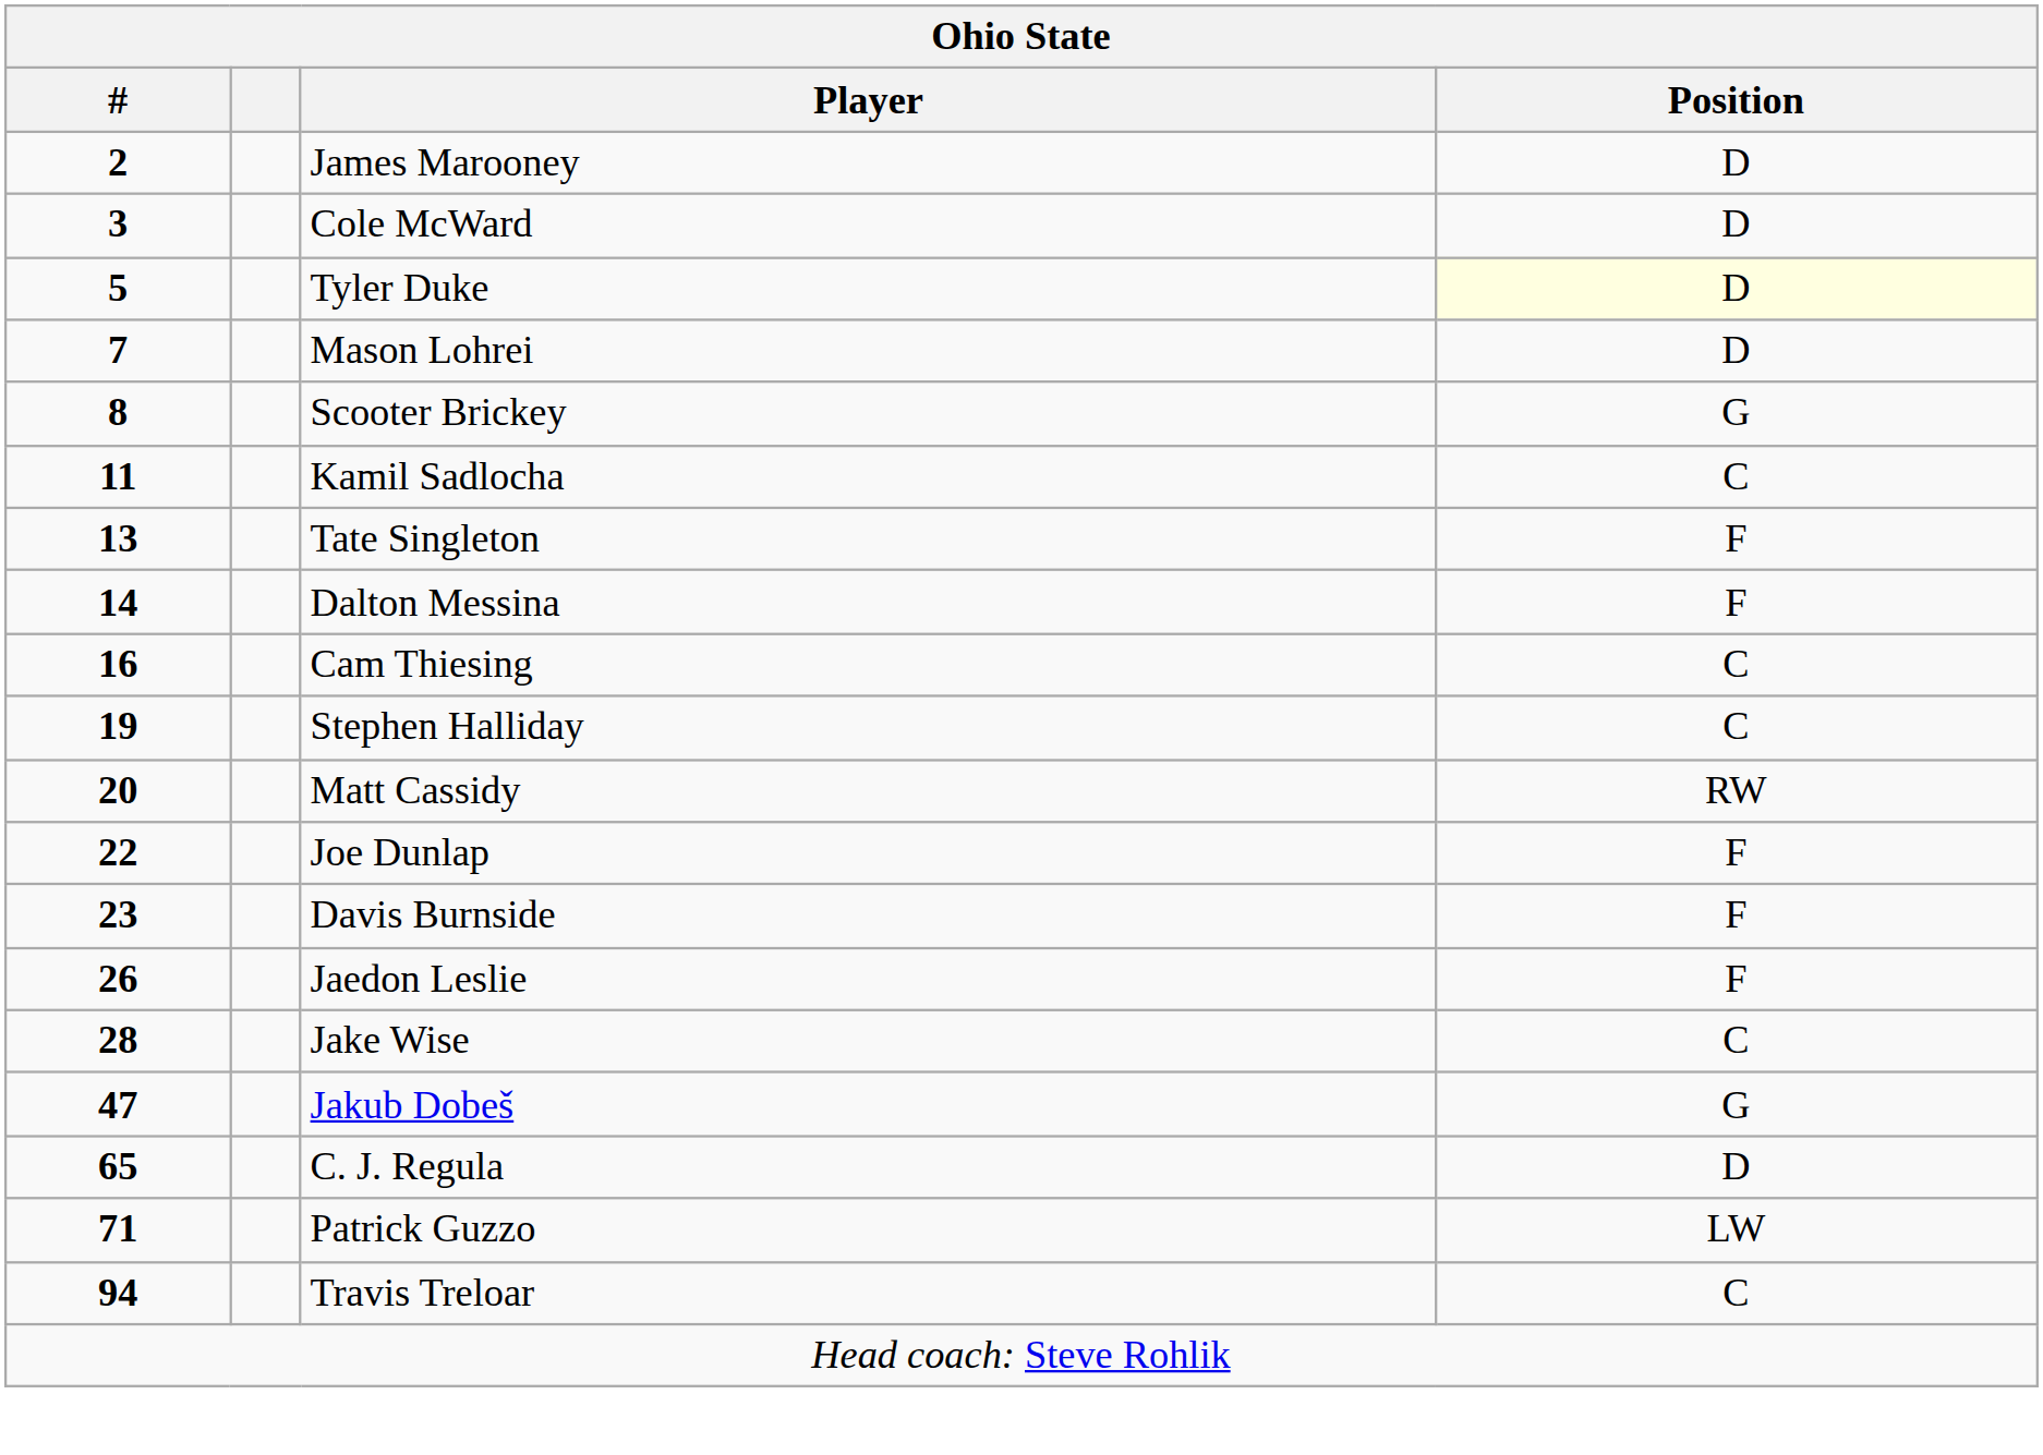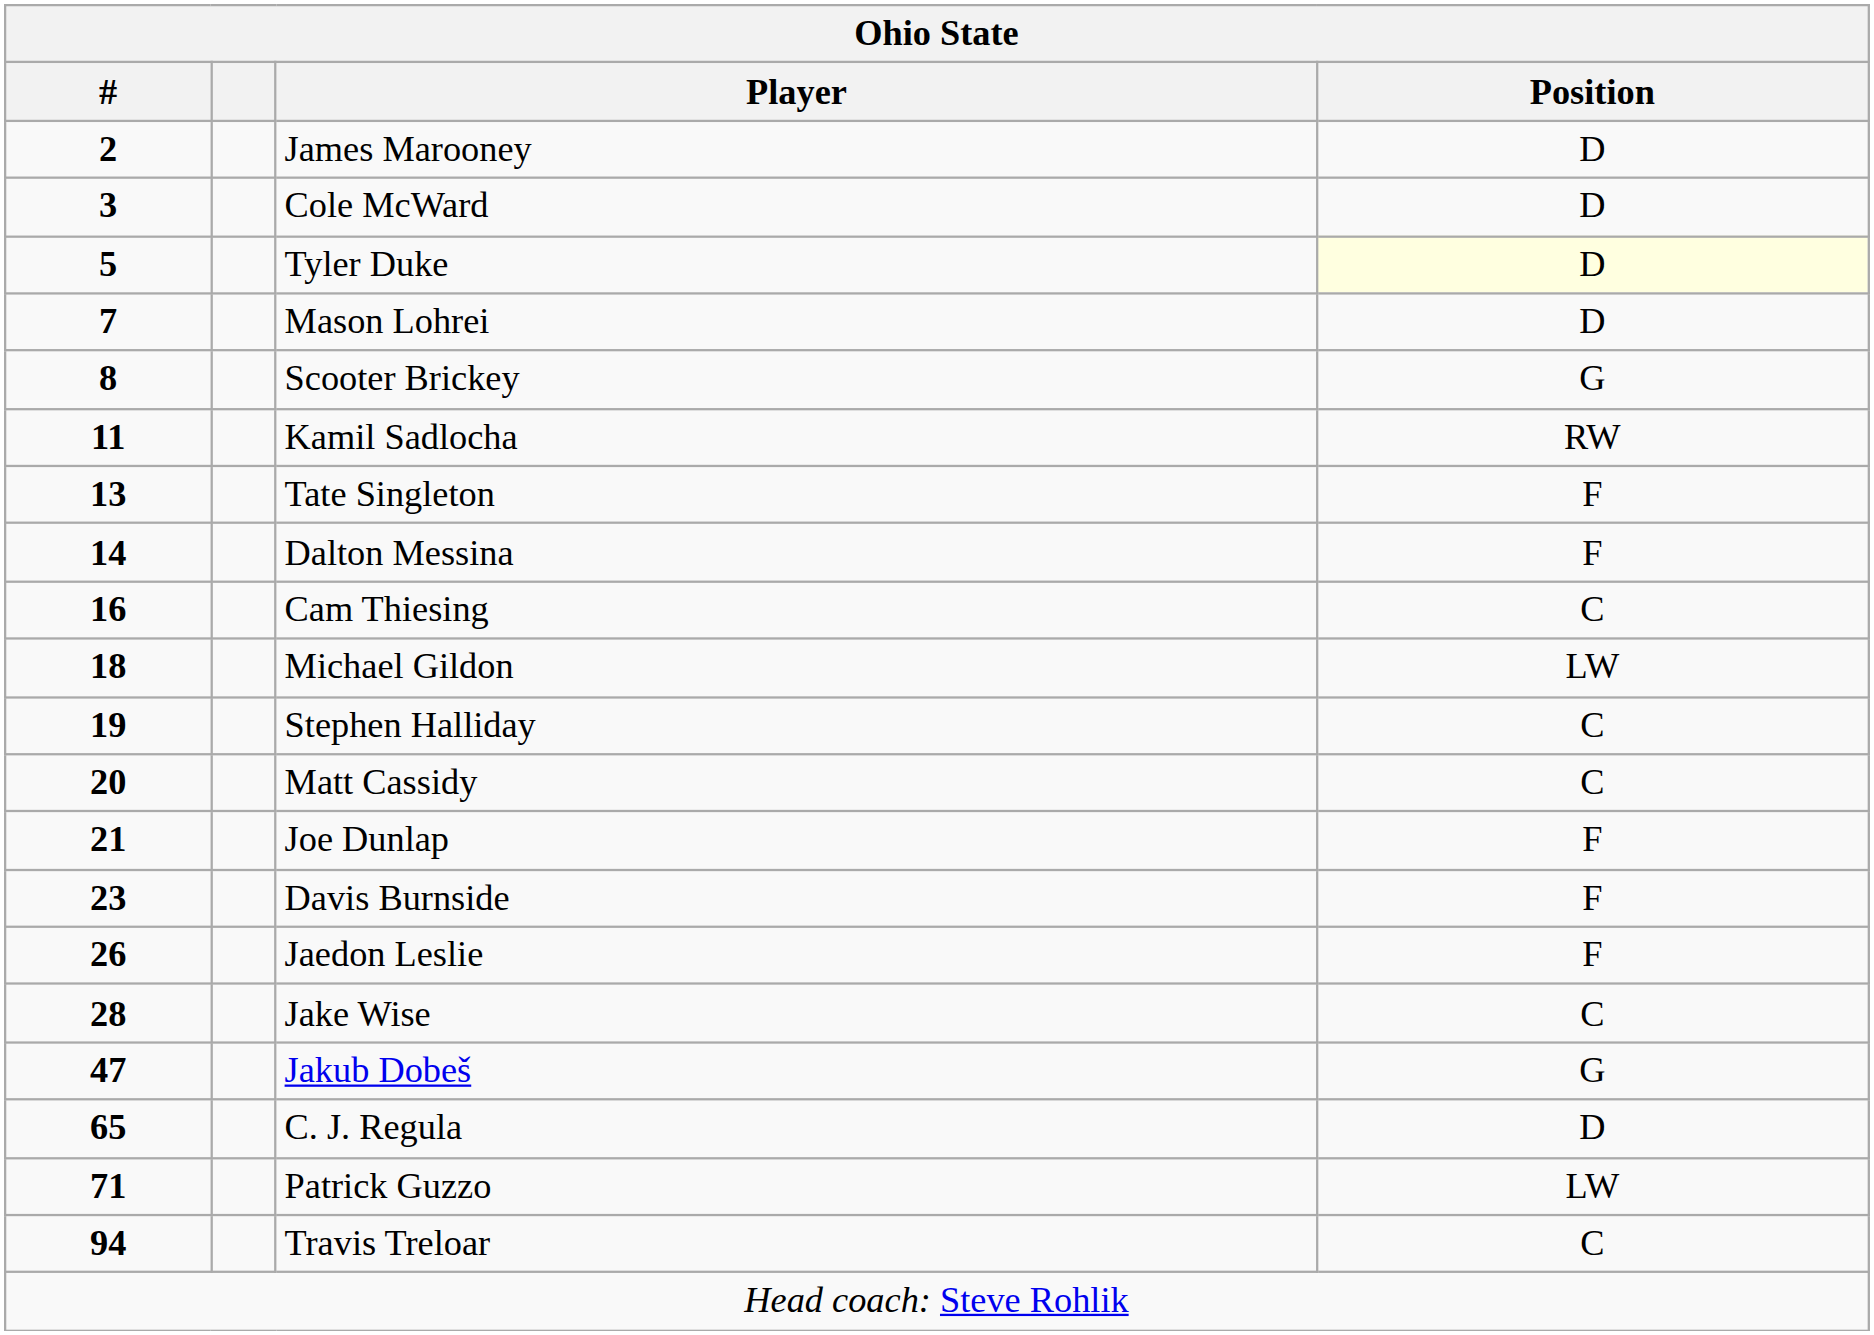Kamil Sadlocha | Position: C -> RW
+ row: 18 | Michael Gildon | LW
Matt Cassidy | Position: RW -> C
Joe Dunlap | #: 22 -> 21
